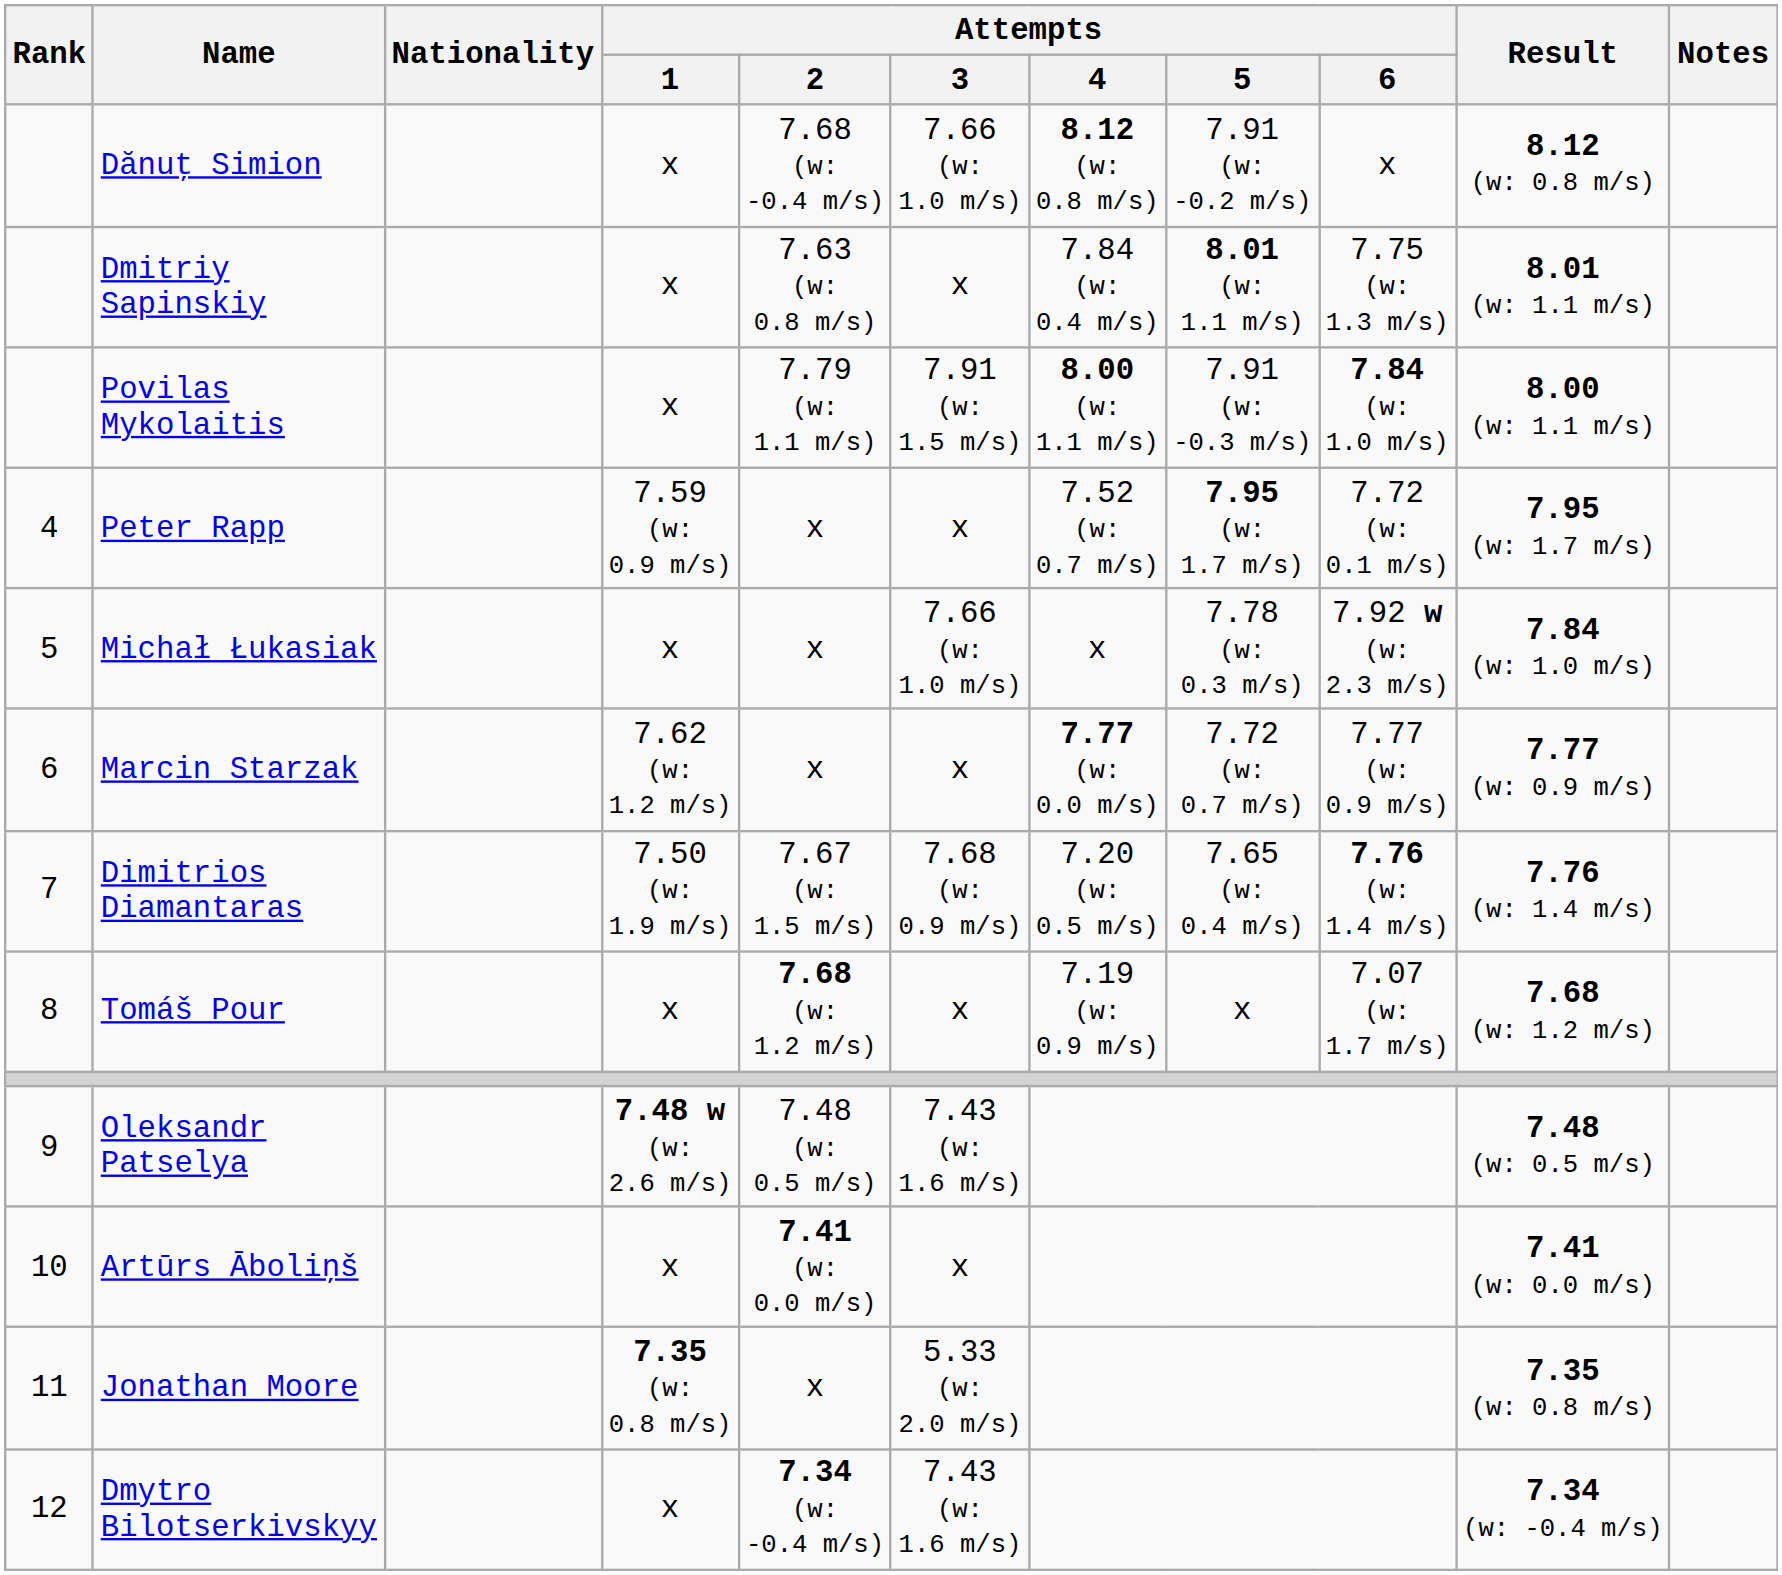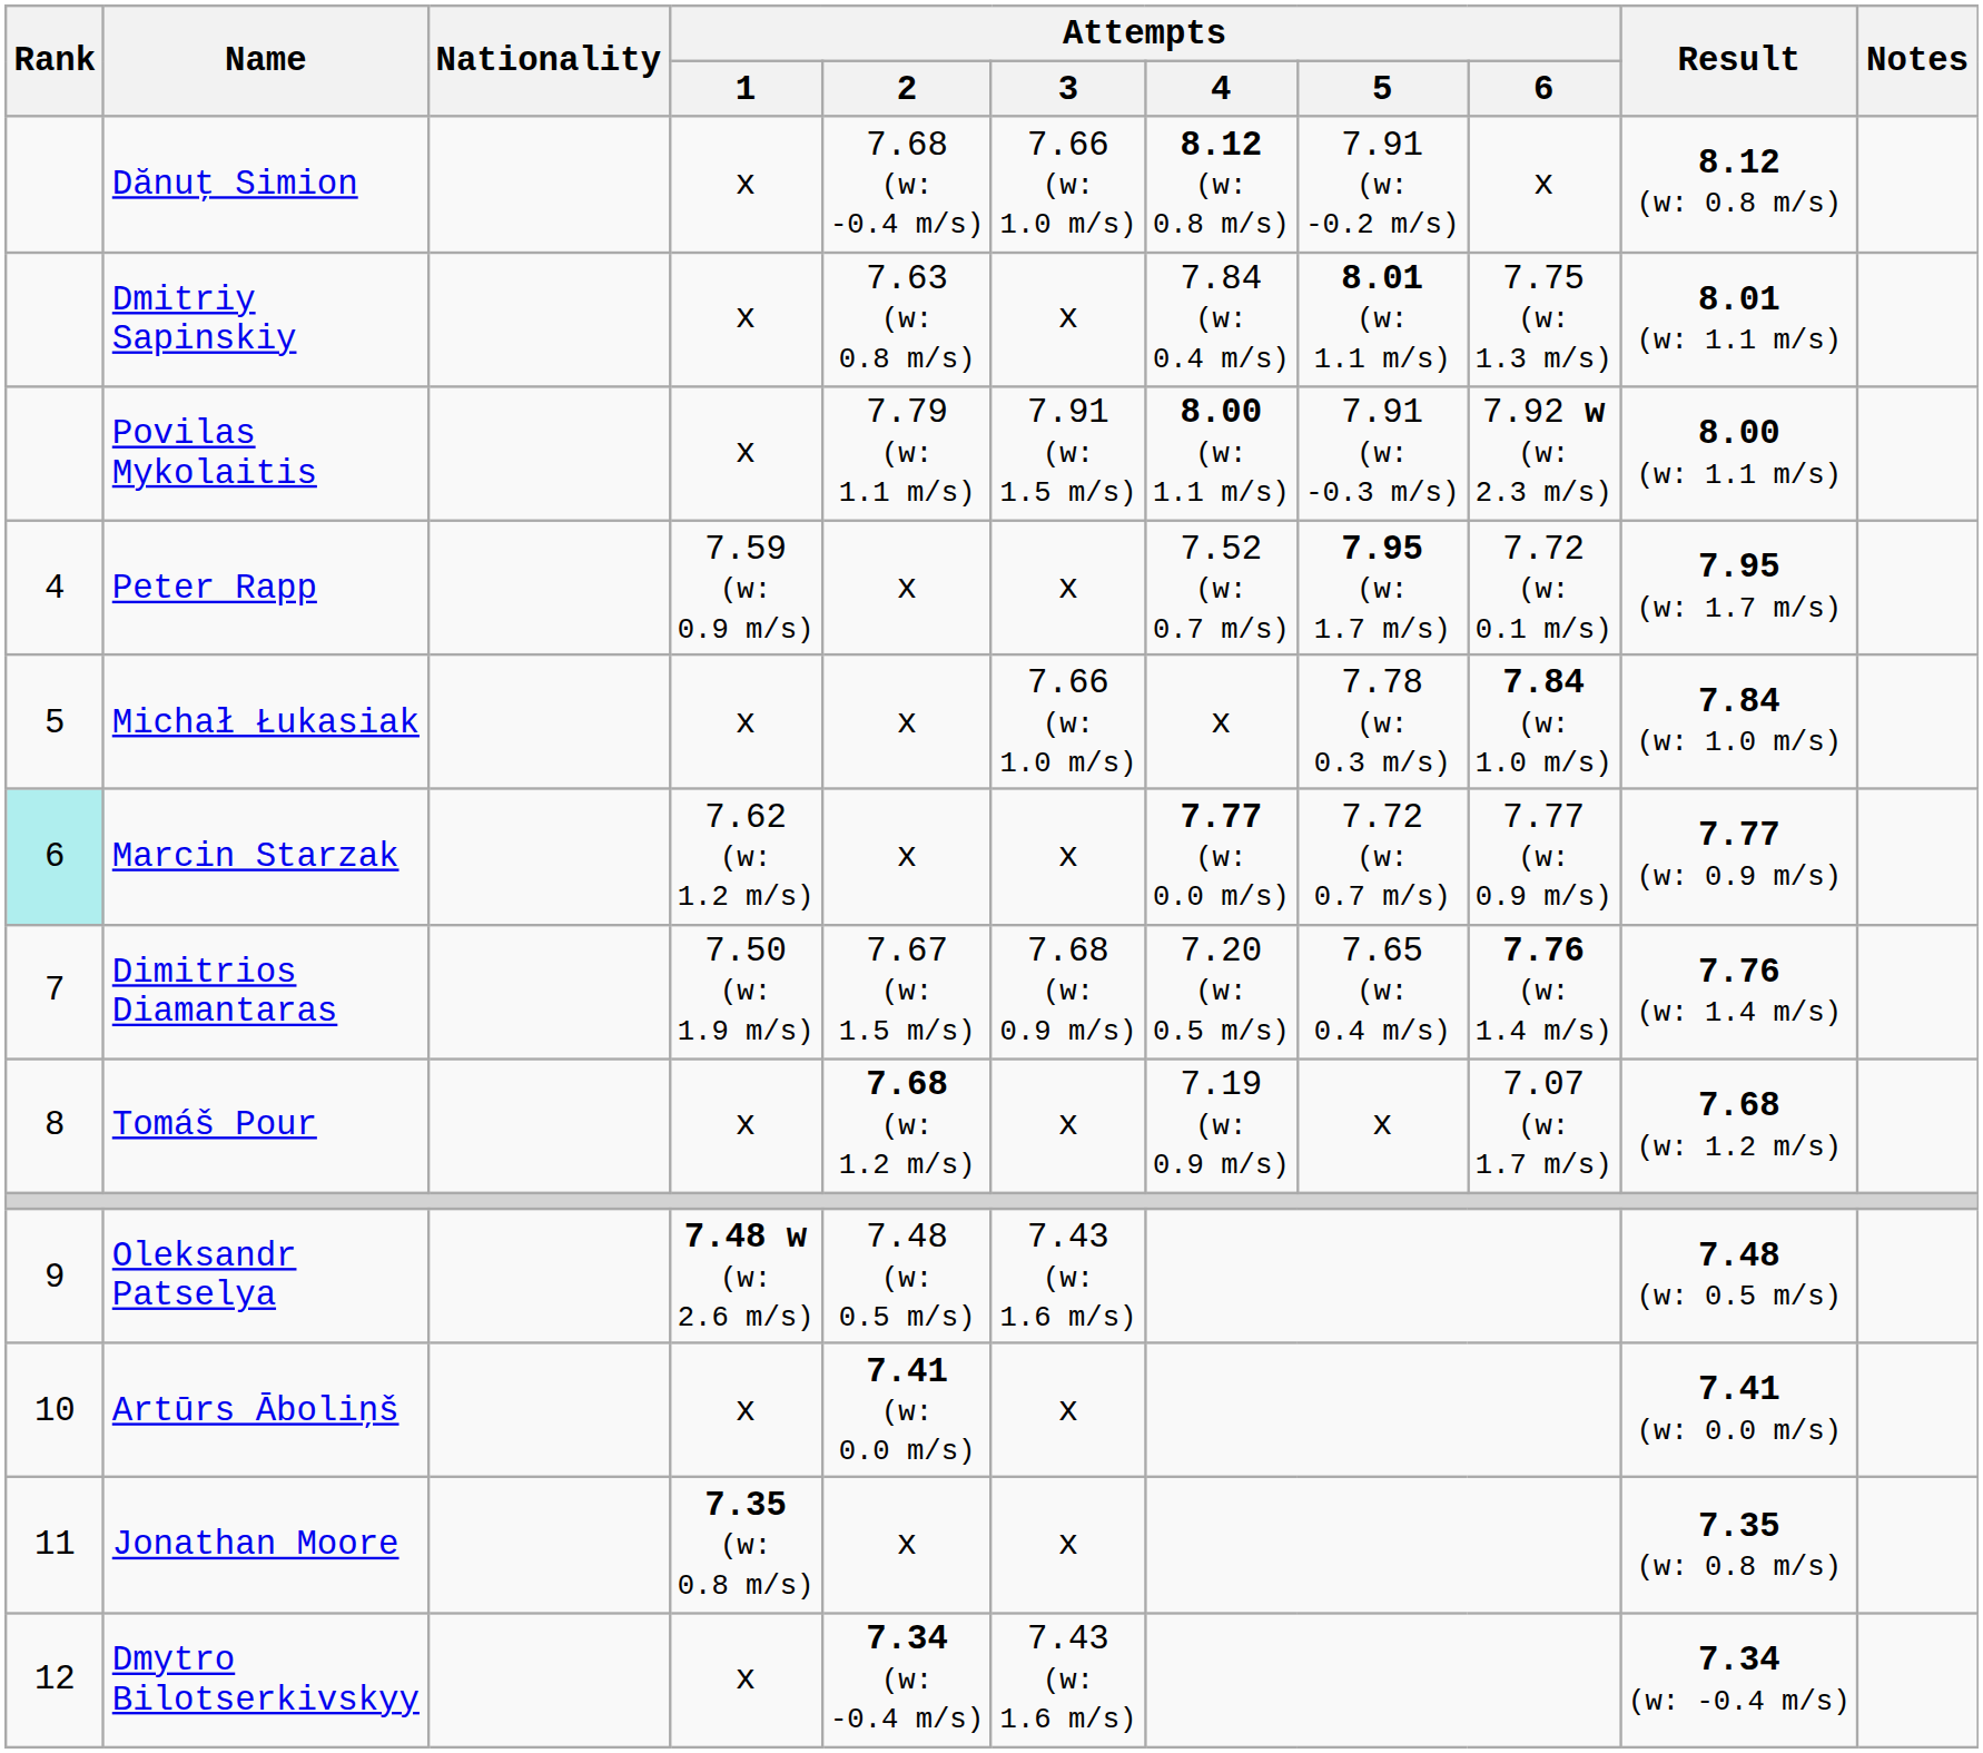Povilas Mykolaitis | Attempts / 6: 7.84 (w: 1.0 m/s) -> 7.92 w (w: 2.3 m/s)
Michał Łukasiak | Attempts / 6: 7.92 w (w: 2.3 m/s) -> 7.84 (w: 1.0 m/s)
Marcin Starzak | Rank: no background -> paleturquoise background
Jonathan Moore | Attempts / 3: 5.33 (w: 2.0 m/s) -> x
